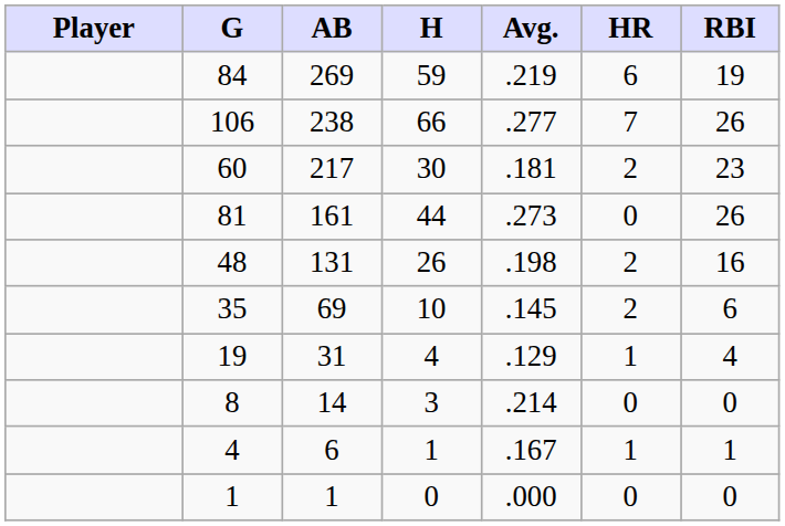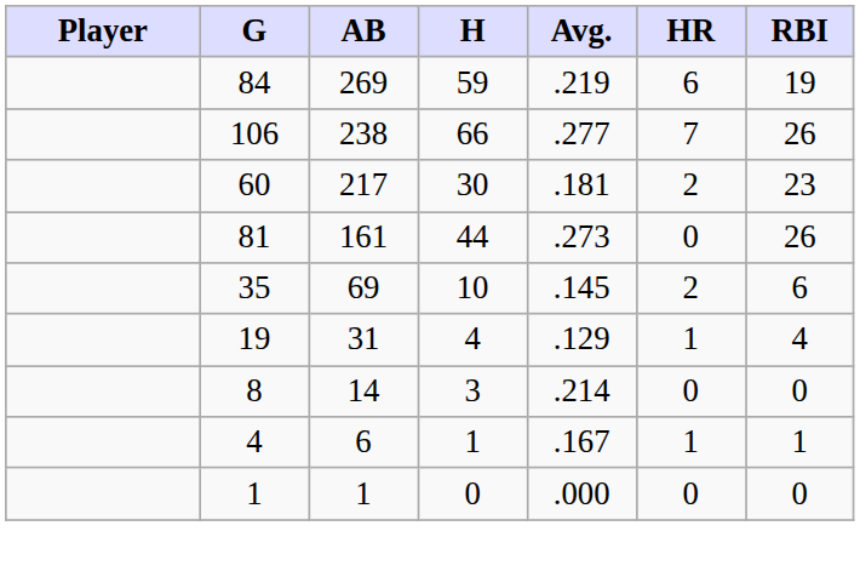- row: 48 | 131 | 26 | .198 | 2 | 16
